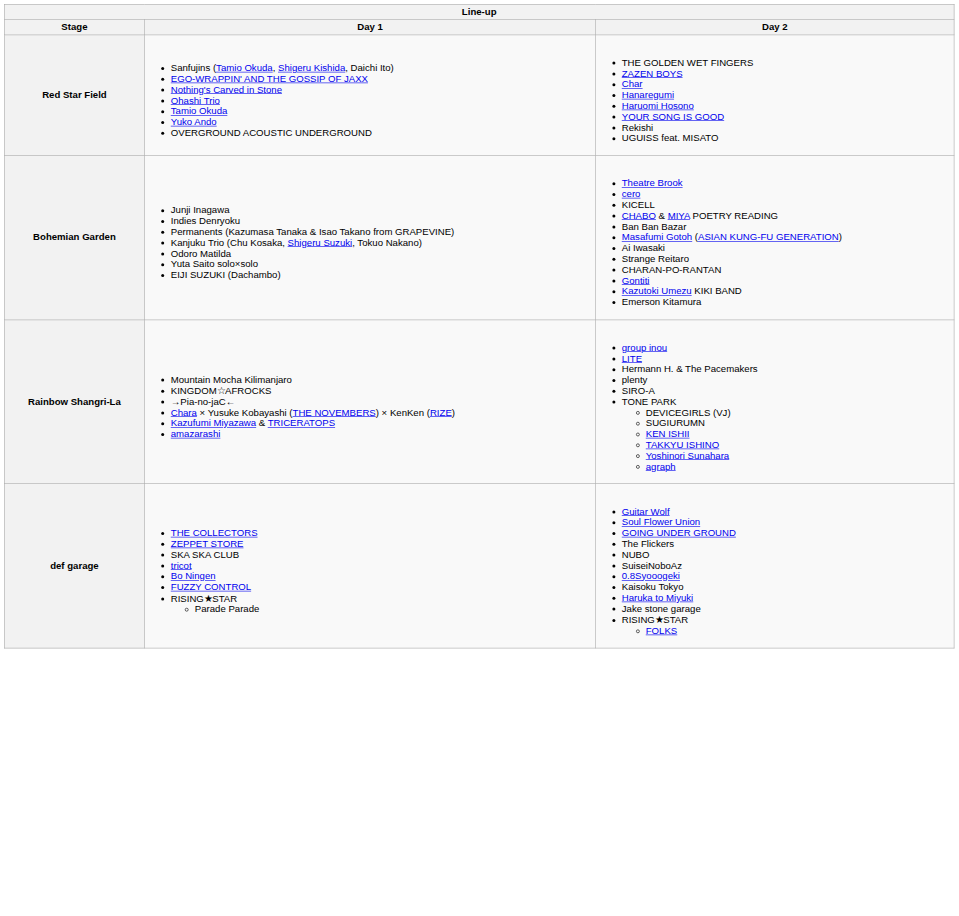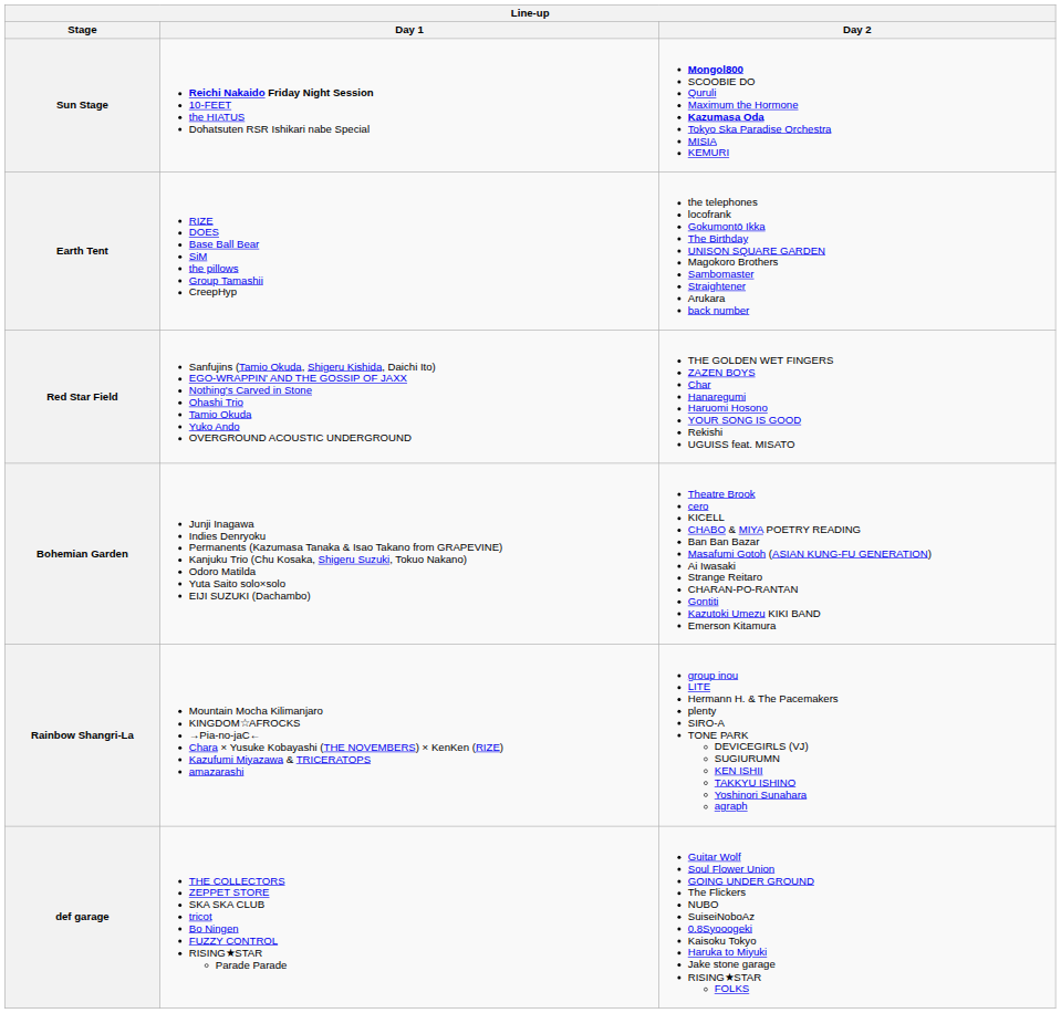+ row: Sun Stage | Reichi Nakaido Friday Night Session 10-FEET the HIATUS Dohatsuten RSR Ishikari nabe Special | Mongol800 SCOOBIE DO Quruli Maximum the Hormone Kazumasa Oda Tokyo Ska Paradise Orchestra MISIA KEMURI
+ row: Earth Tent | RIZE DOES Base Ball Bear SiM the pillows Group Tamashii CreepHyp | the telephones locofrank Gokumontō Ikka The Birthday UNISON SQUARE GARDEN Magokoro Brothers Sambomaster Straightener Arukara back number
